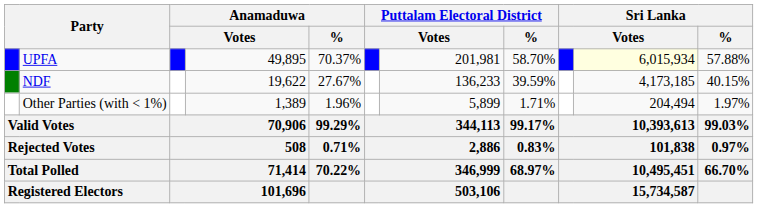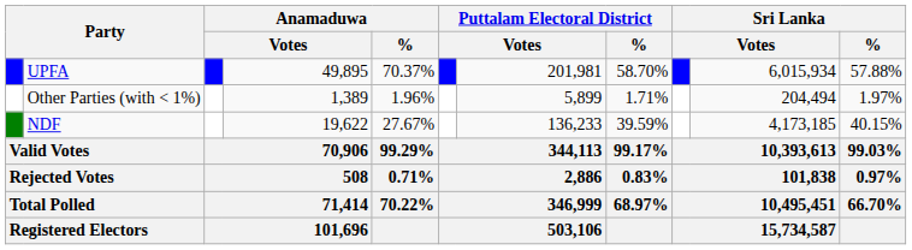UPFA | column 10: lightyellow background -> no background
rows swapped: NDF <-> Other Parties (with < 1%)
